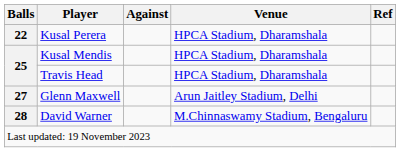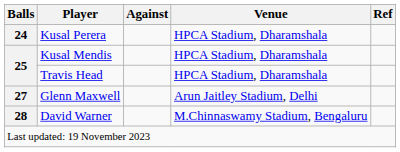Kusal Perera | Balls: 22 -> 24
